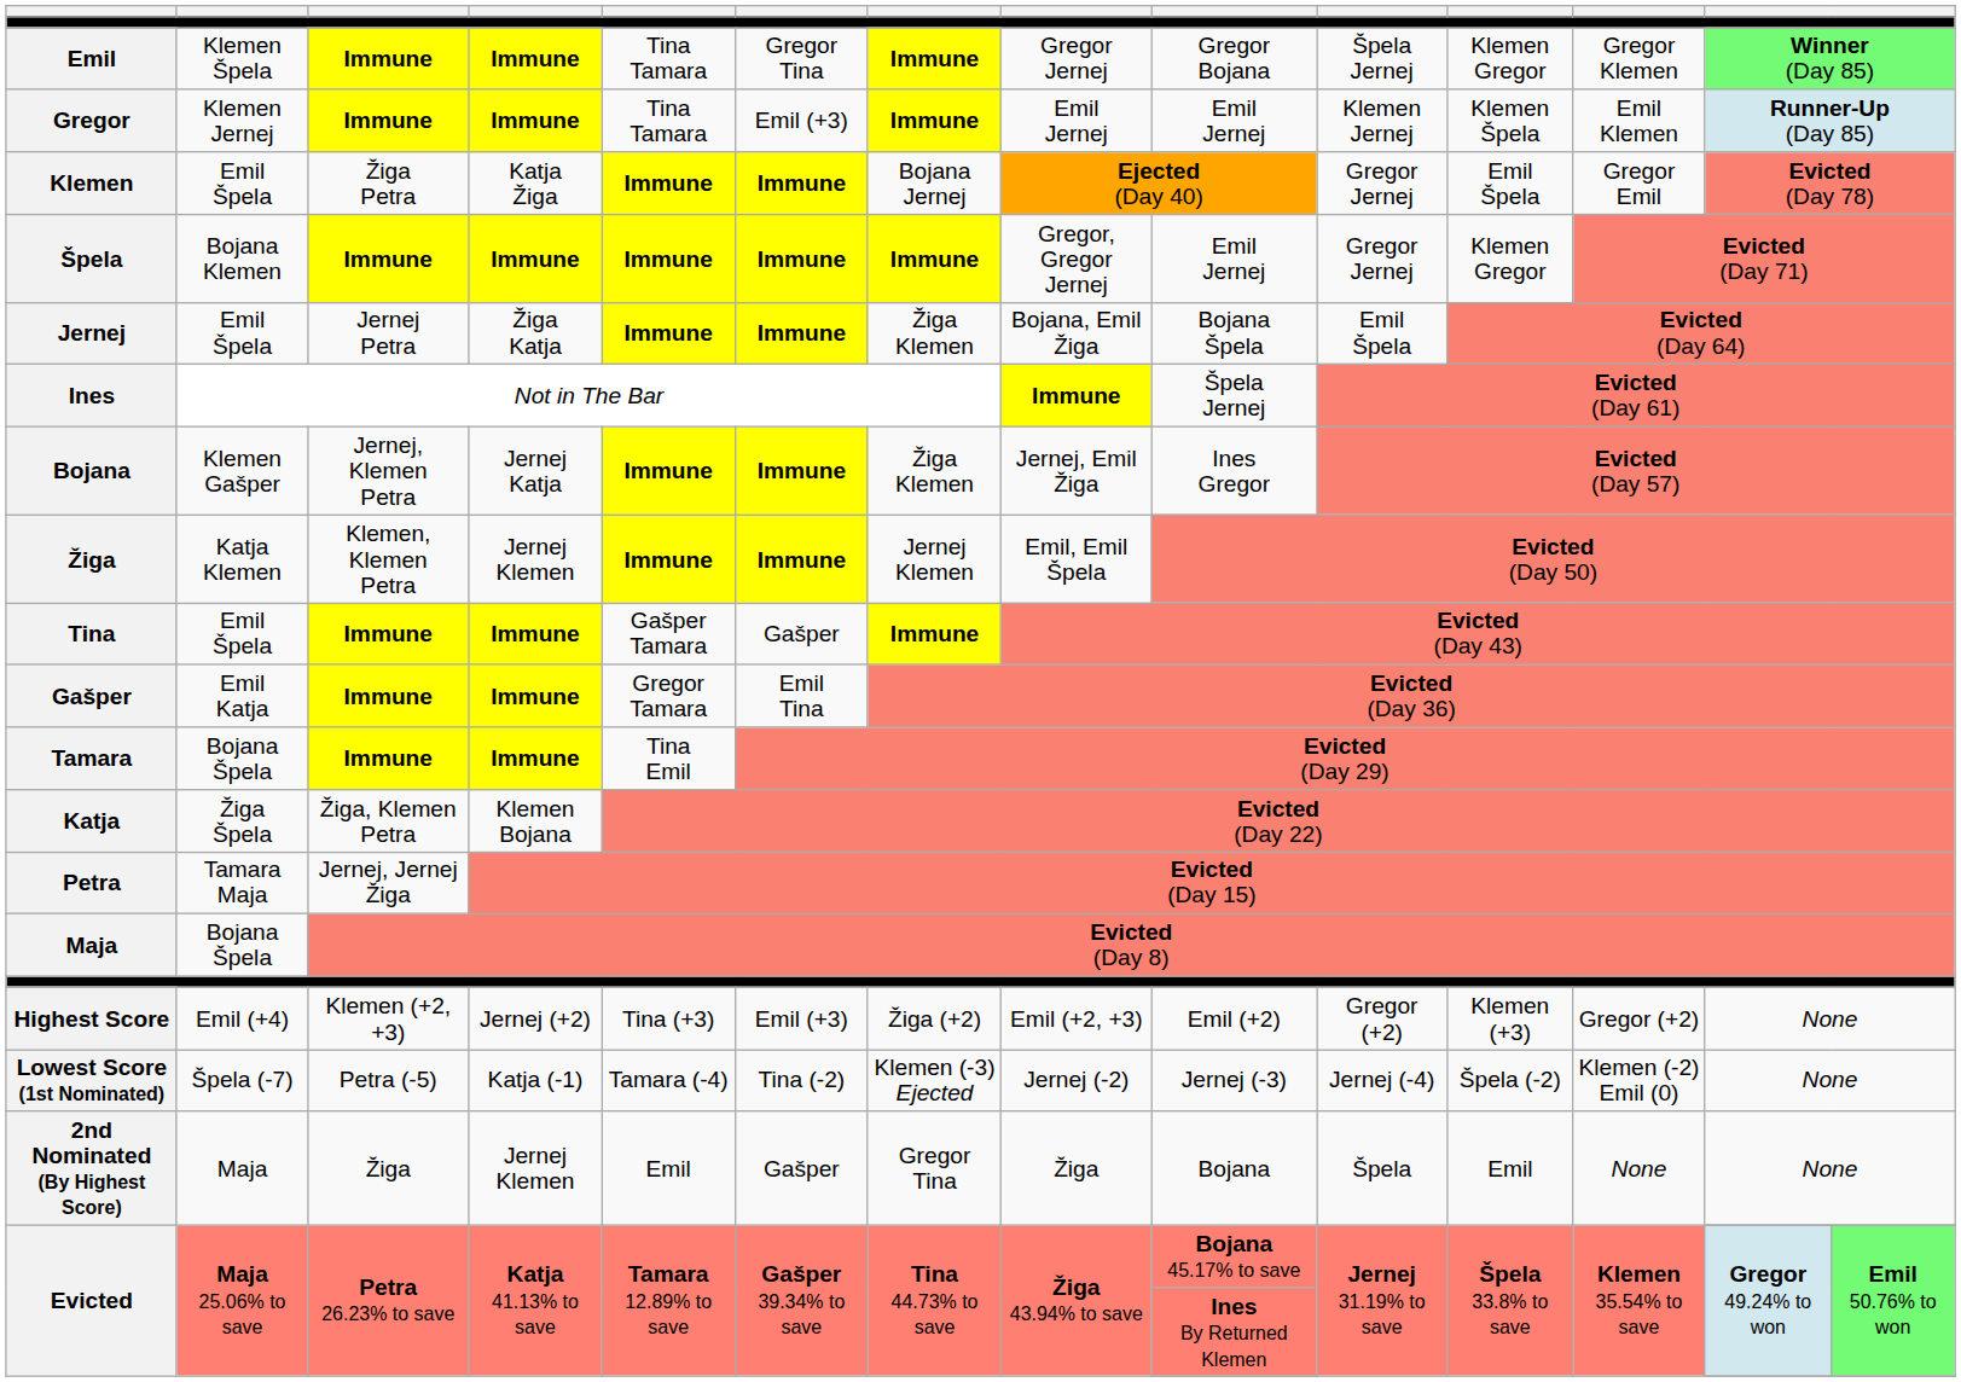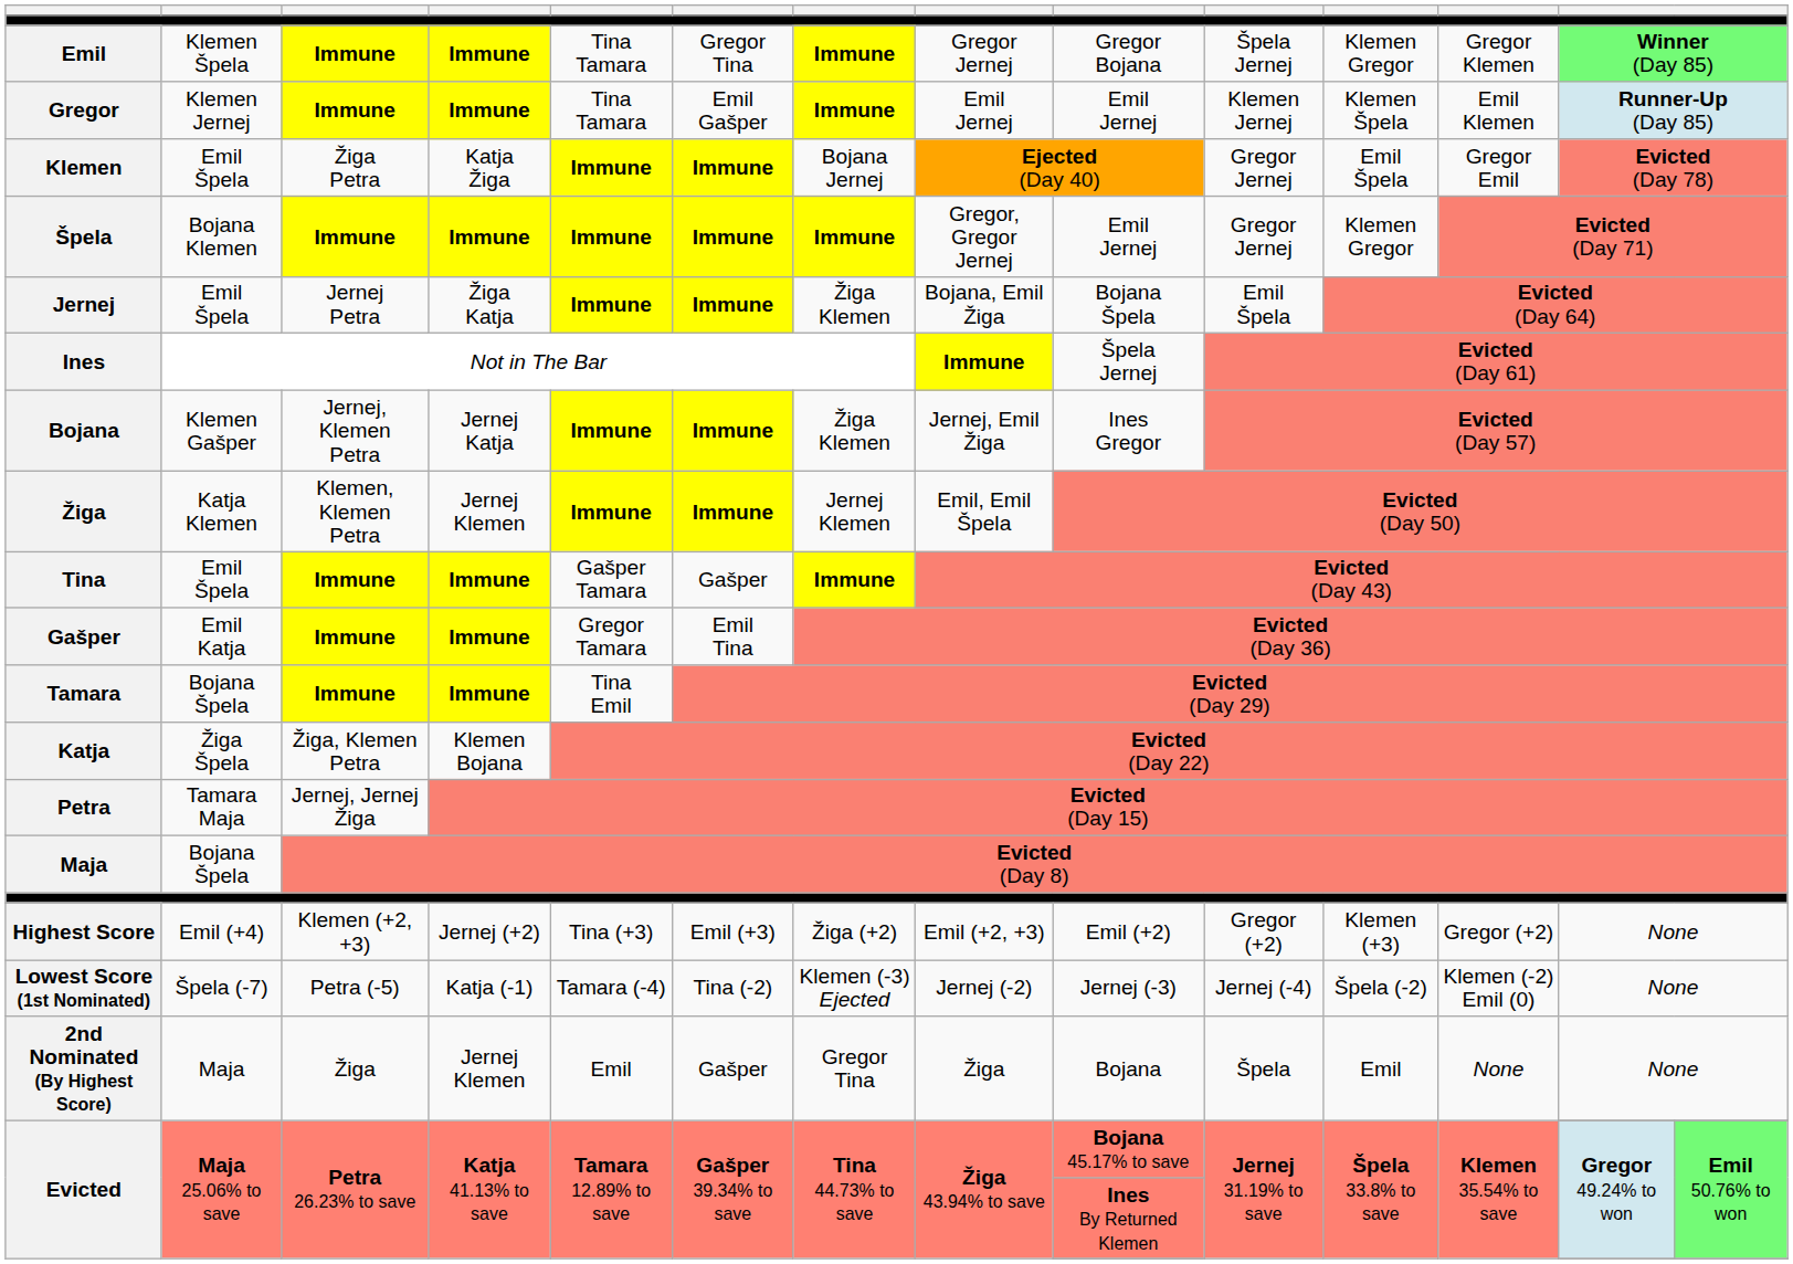Gregor | column 6: Emil (+3) -> Emil Gašper
